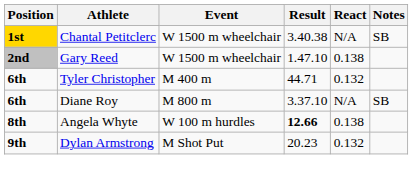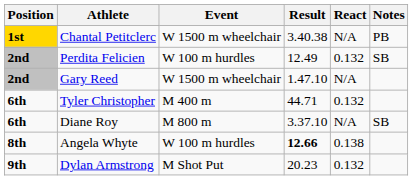Chantal Petitclerc | Notes: SB -> PB
+ row: 2nd | Perdita Felicien | W 100 m hurdles | 12.49 | 0.132 | SB
Gary Reed | React: 0.138 -> N/A
